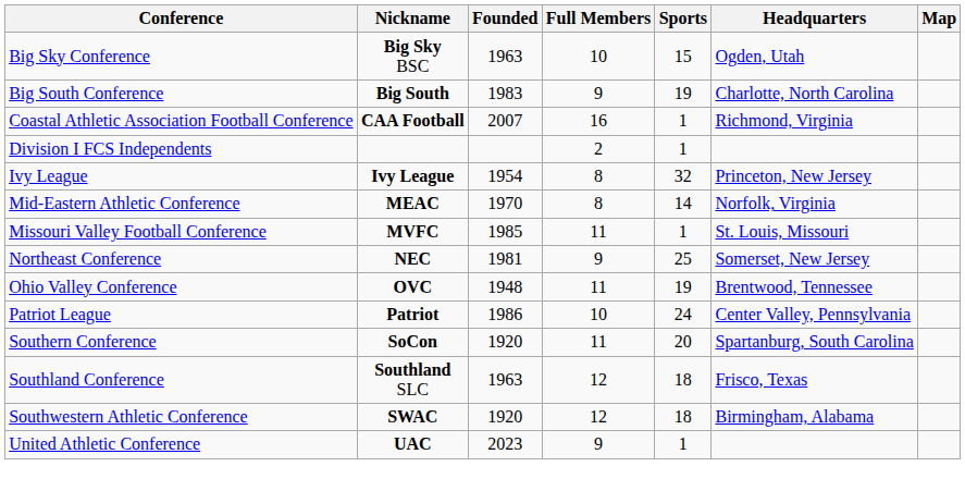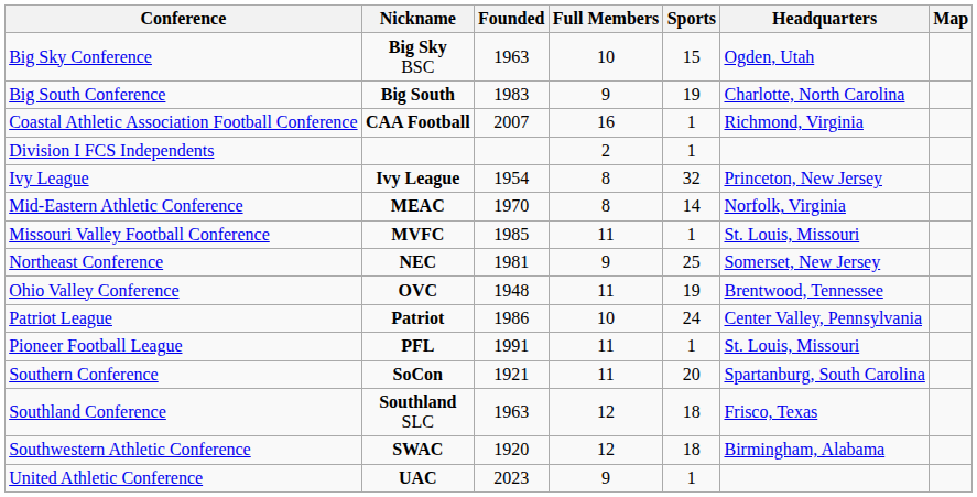+ row: Pioneer Football League | PFL | 1991 | 11 | 1 | St. Louis, Missouri
Southern Conference | Founded: 1920 -> 1921
